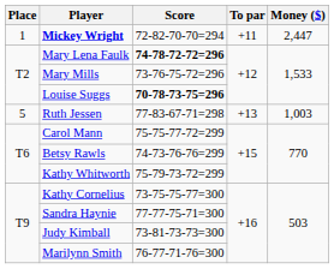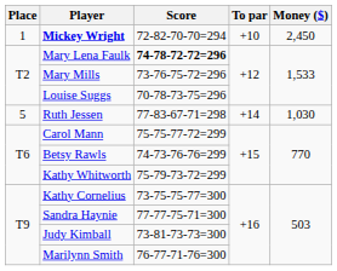Mickey Wright | To par: +11 -> +10
Mickey Wright | Money ($): 2,447 -> 2,450
Louise Suggs | Score: bold -> normal
Ruth Jessen | To par: +13 -> +14
Ruth Jessen | Money ($): 1,003 -> 1,030
